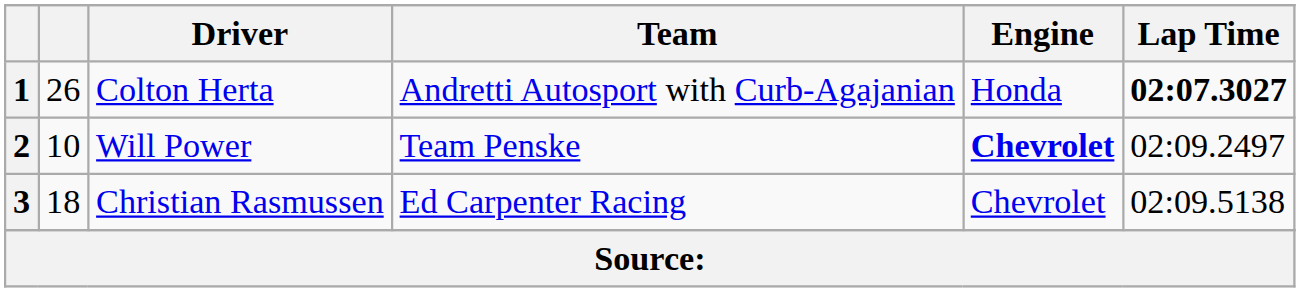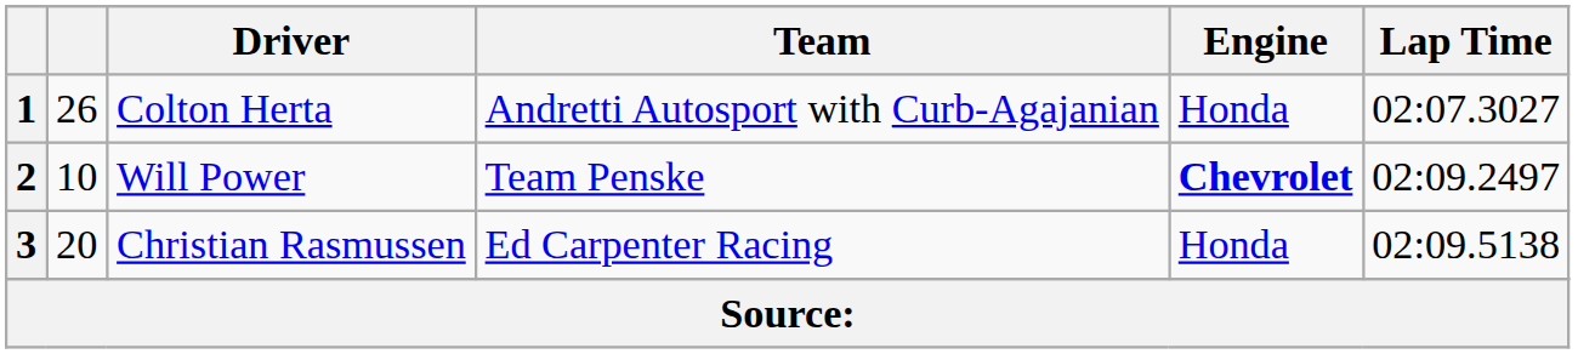1 | Lap Time: bold -> normal
3 | column 2: 18 -> 20
3 | Engine: Chevrolet -> Honda
